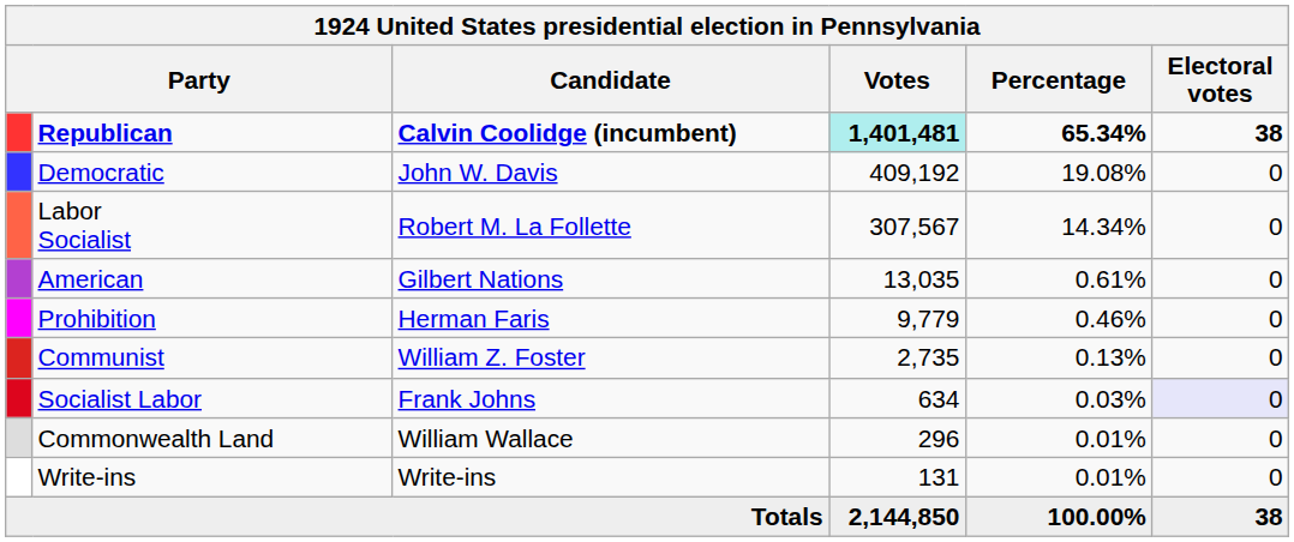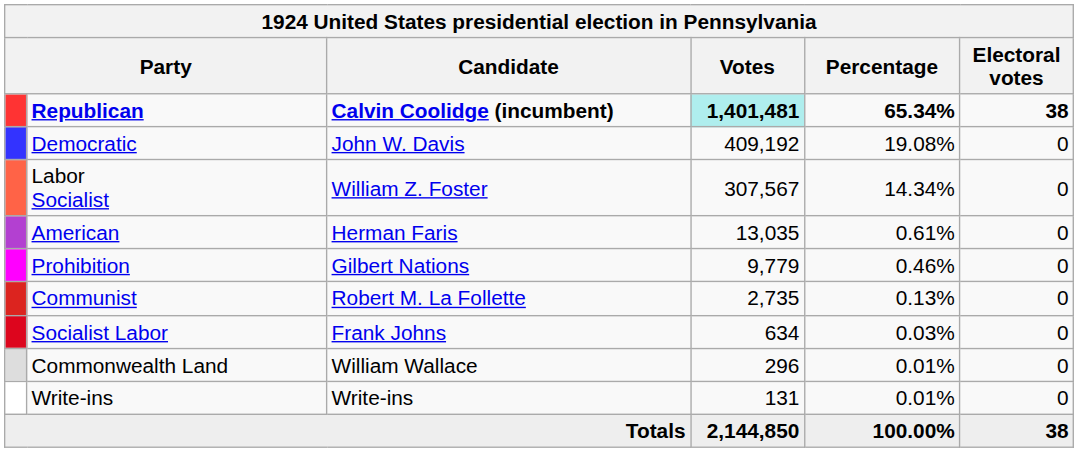Labor Socialist | Candidate: Robert M. La Follette -> William Z. Foster
American | Candidate: Gilbert Nations -> Herman Faris
Prohibition | Candidate: Herman Faris -> Gilbert Nations
Communist | Candidate: William Z. Foster -> Robert M. La Follette
Socialist Labor | Electoral votes: lavender background -> no background
